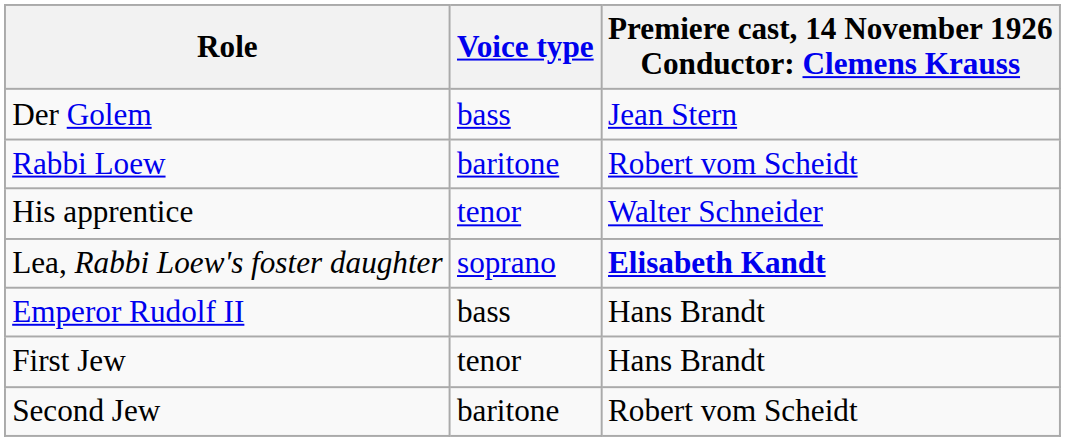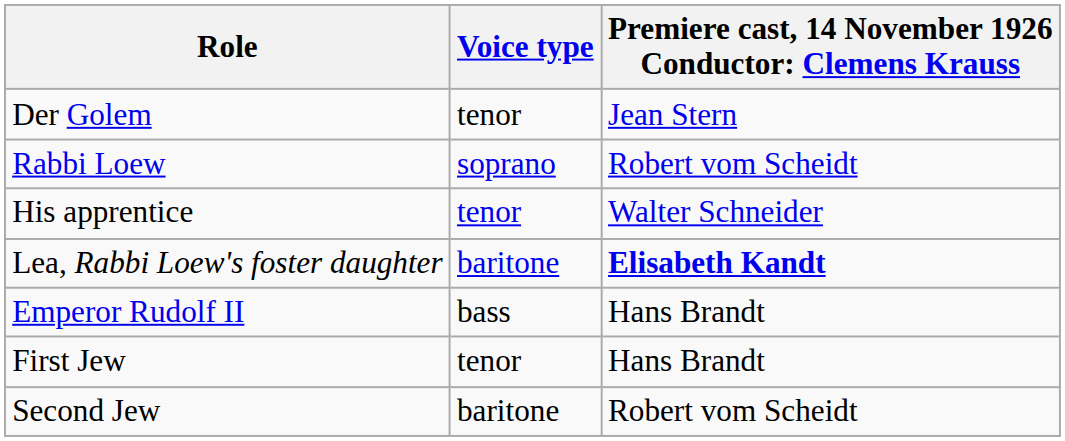Der Golem | Voice type: bass -> tenor
Rabbi Loew | Voice type: baritone -> soprano
Lea, Rabbi Loew's foster daughter | Voice type: soprano -> baritone
